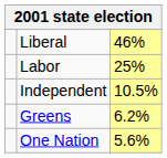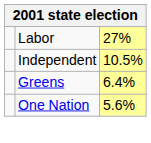- row: Liberal | 46%
Labor | column 3: 25% -> 27%
Greens | column 3: 6.2% -> 6.4%
